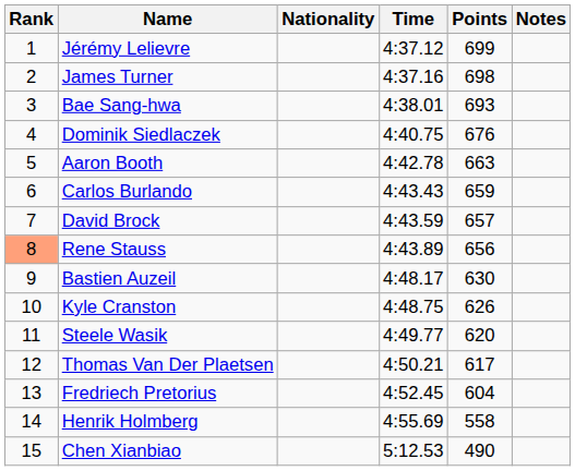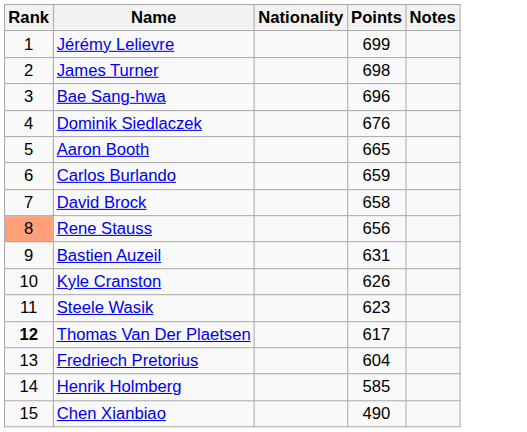- column: Time | 4:37.12 | 4:37.16 | 4:38.01 | 4:40.75 | 4:42.78 | 4:43.43 | 4:43.59 | 4:43.89 | 4:48.17 | 4:48.75 | 4:49.77 | 4:50.21 | 4:52.45 | 4:55.69 | 5:12.53
Bae Sang-hwa | Points: 693 -> 696
Aaron Booth | Points: 663 -> 665
David Brock | Points: 657 -> 658
Bastien Auzeil | Points: 630 -> 631
Steele Wasik | Points: 620 -> 623
Thomas Van Der Plaetsen | Rank: normal -> bold
Henrik Holmberg | Points: 558 -> 585
